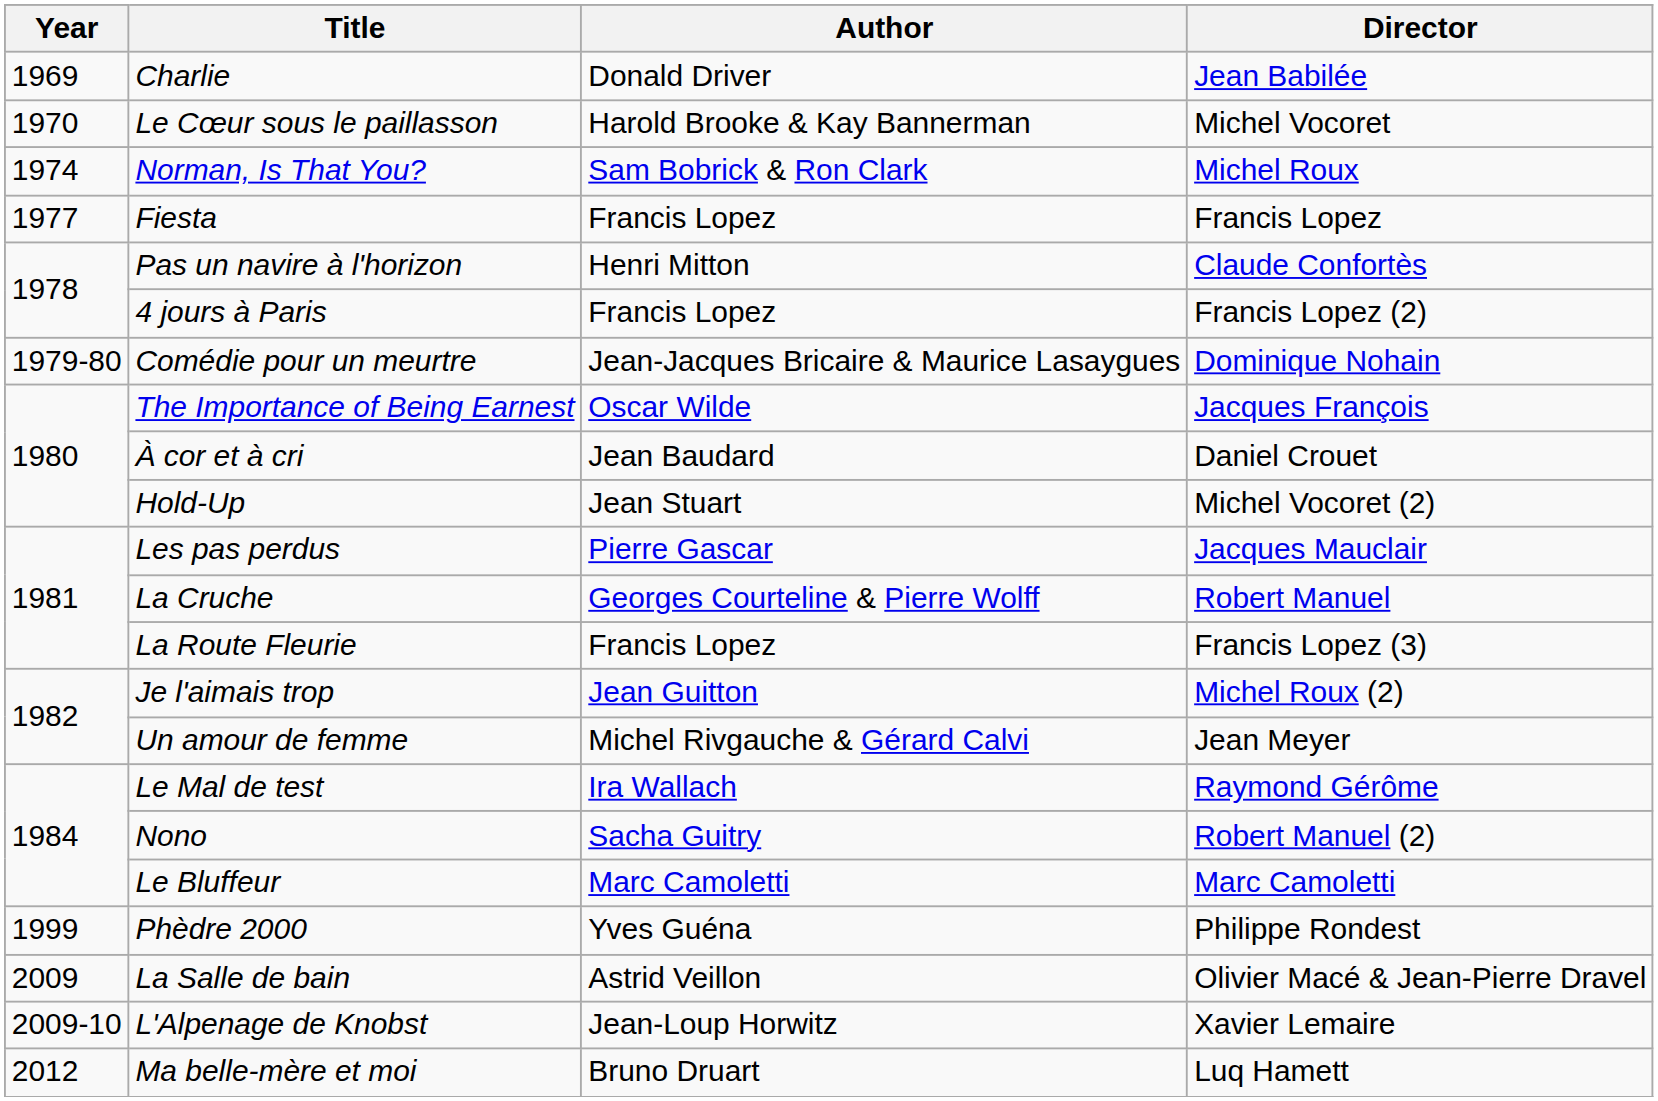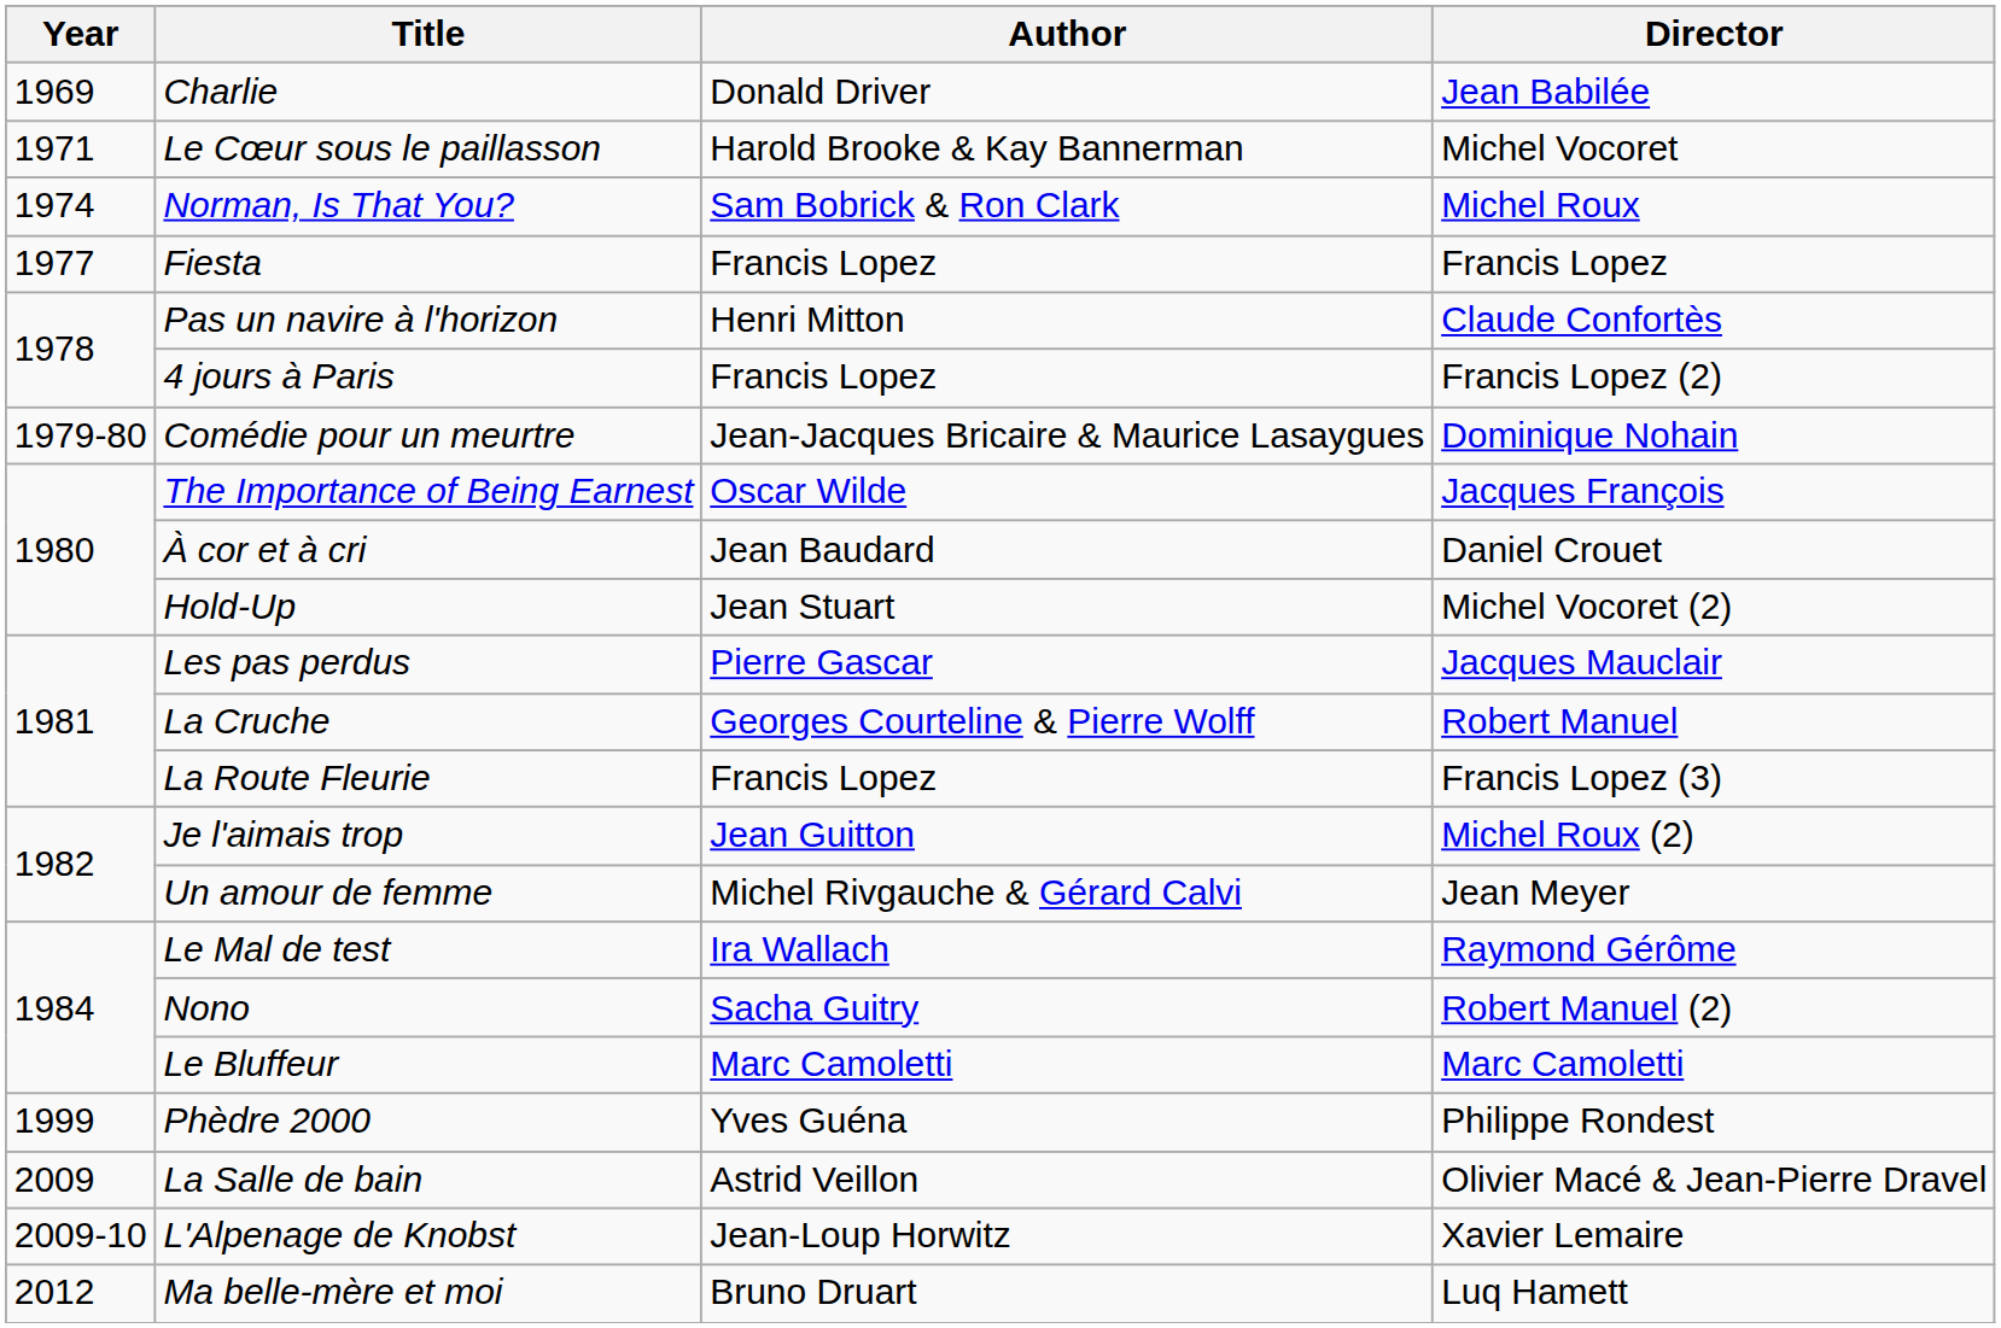Le Cœur sous le paillasson | Year: 1970 -> 1971
